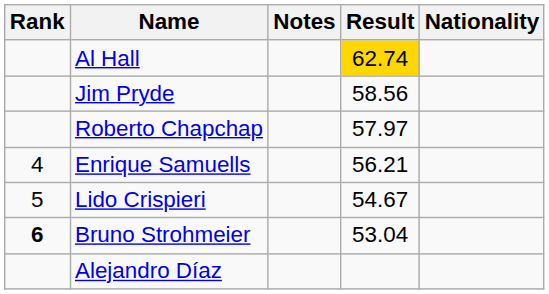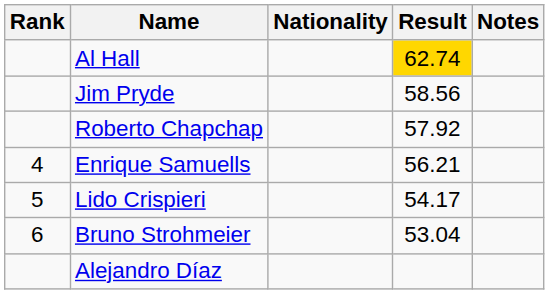columns swapped: Nationality <-> Notes
Roberto Chapchap | Result: 57.97 -> 57.92
Lido Crispieri | Result: 54.67 -> 54.17
Bruno Strohmeier | Rank: bold -> normal
